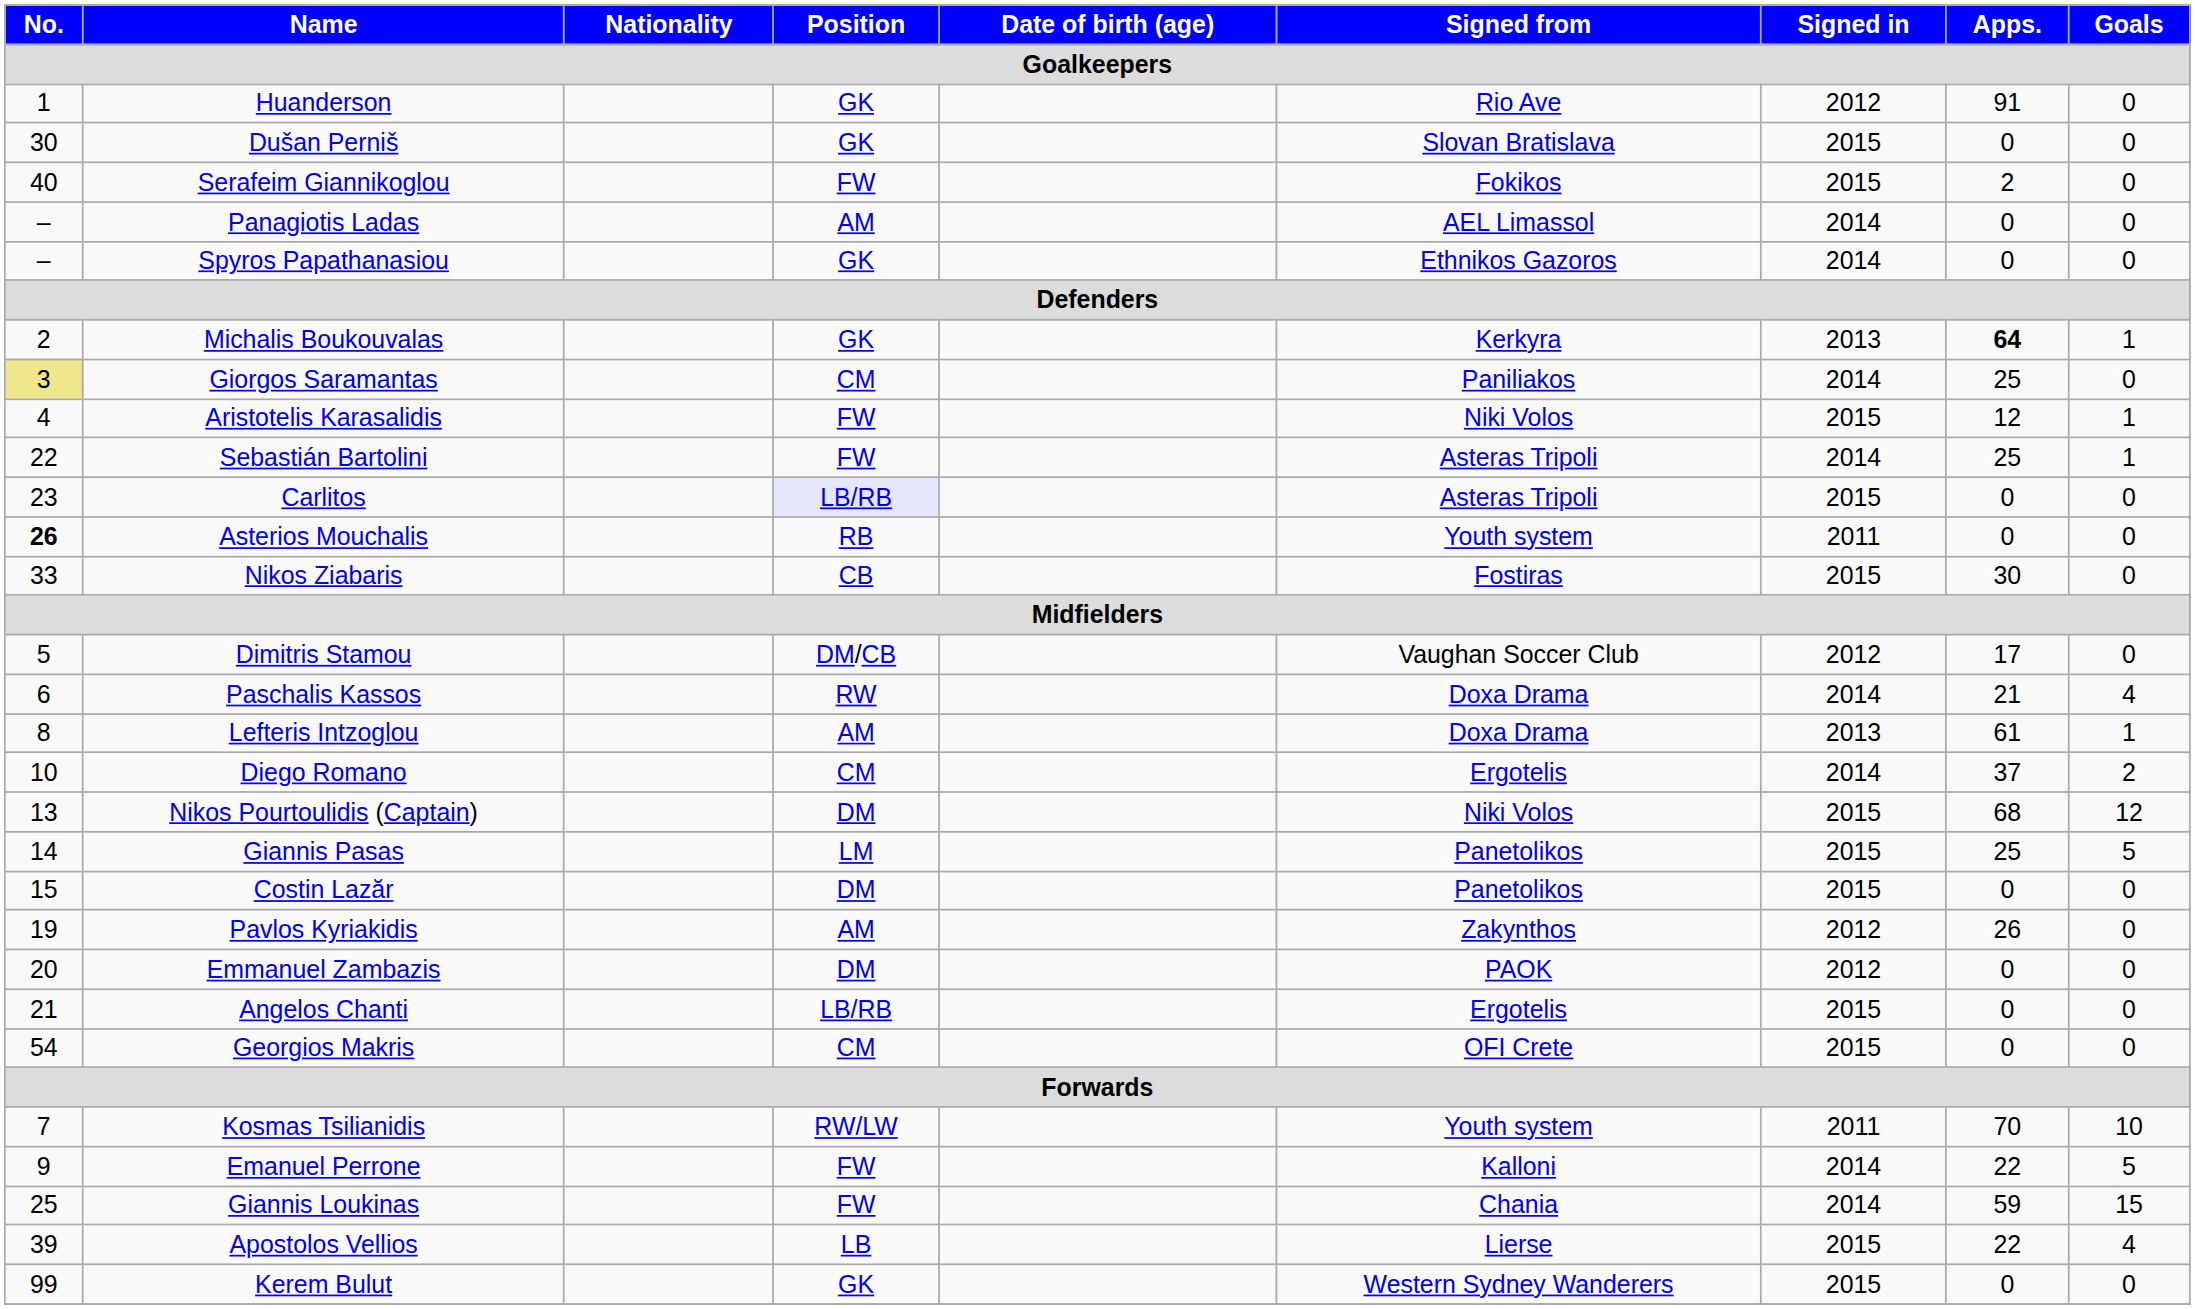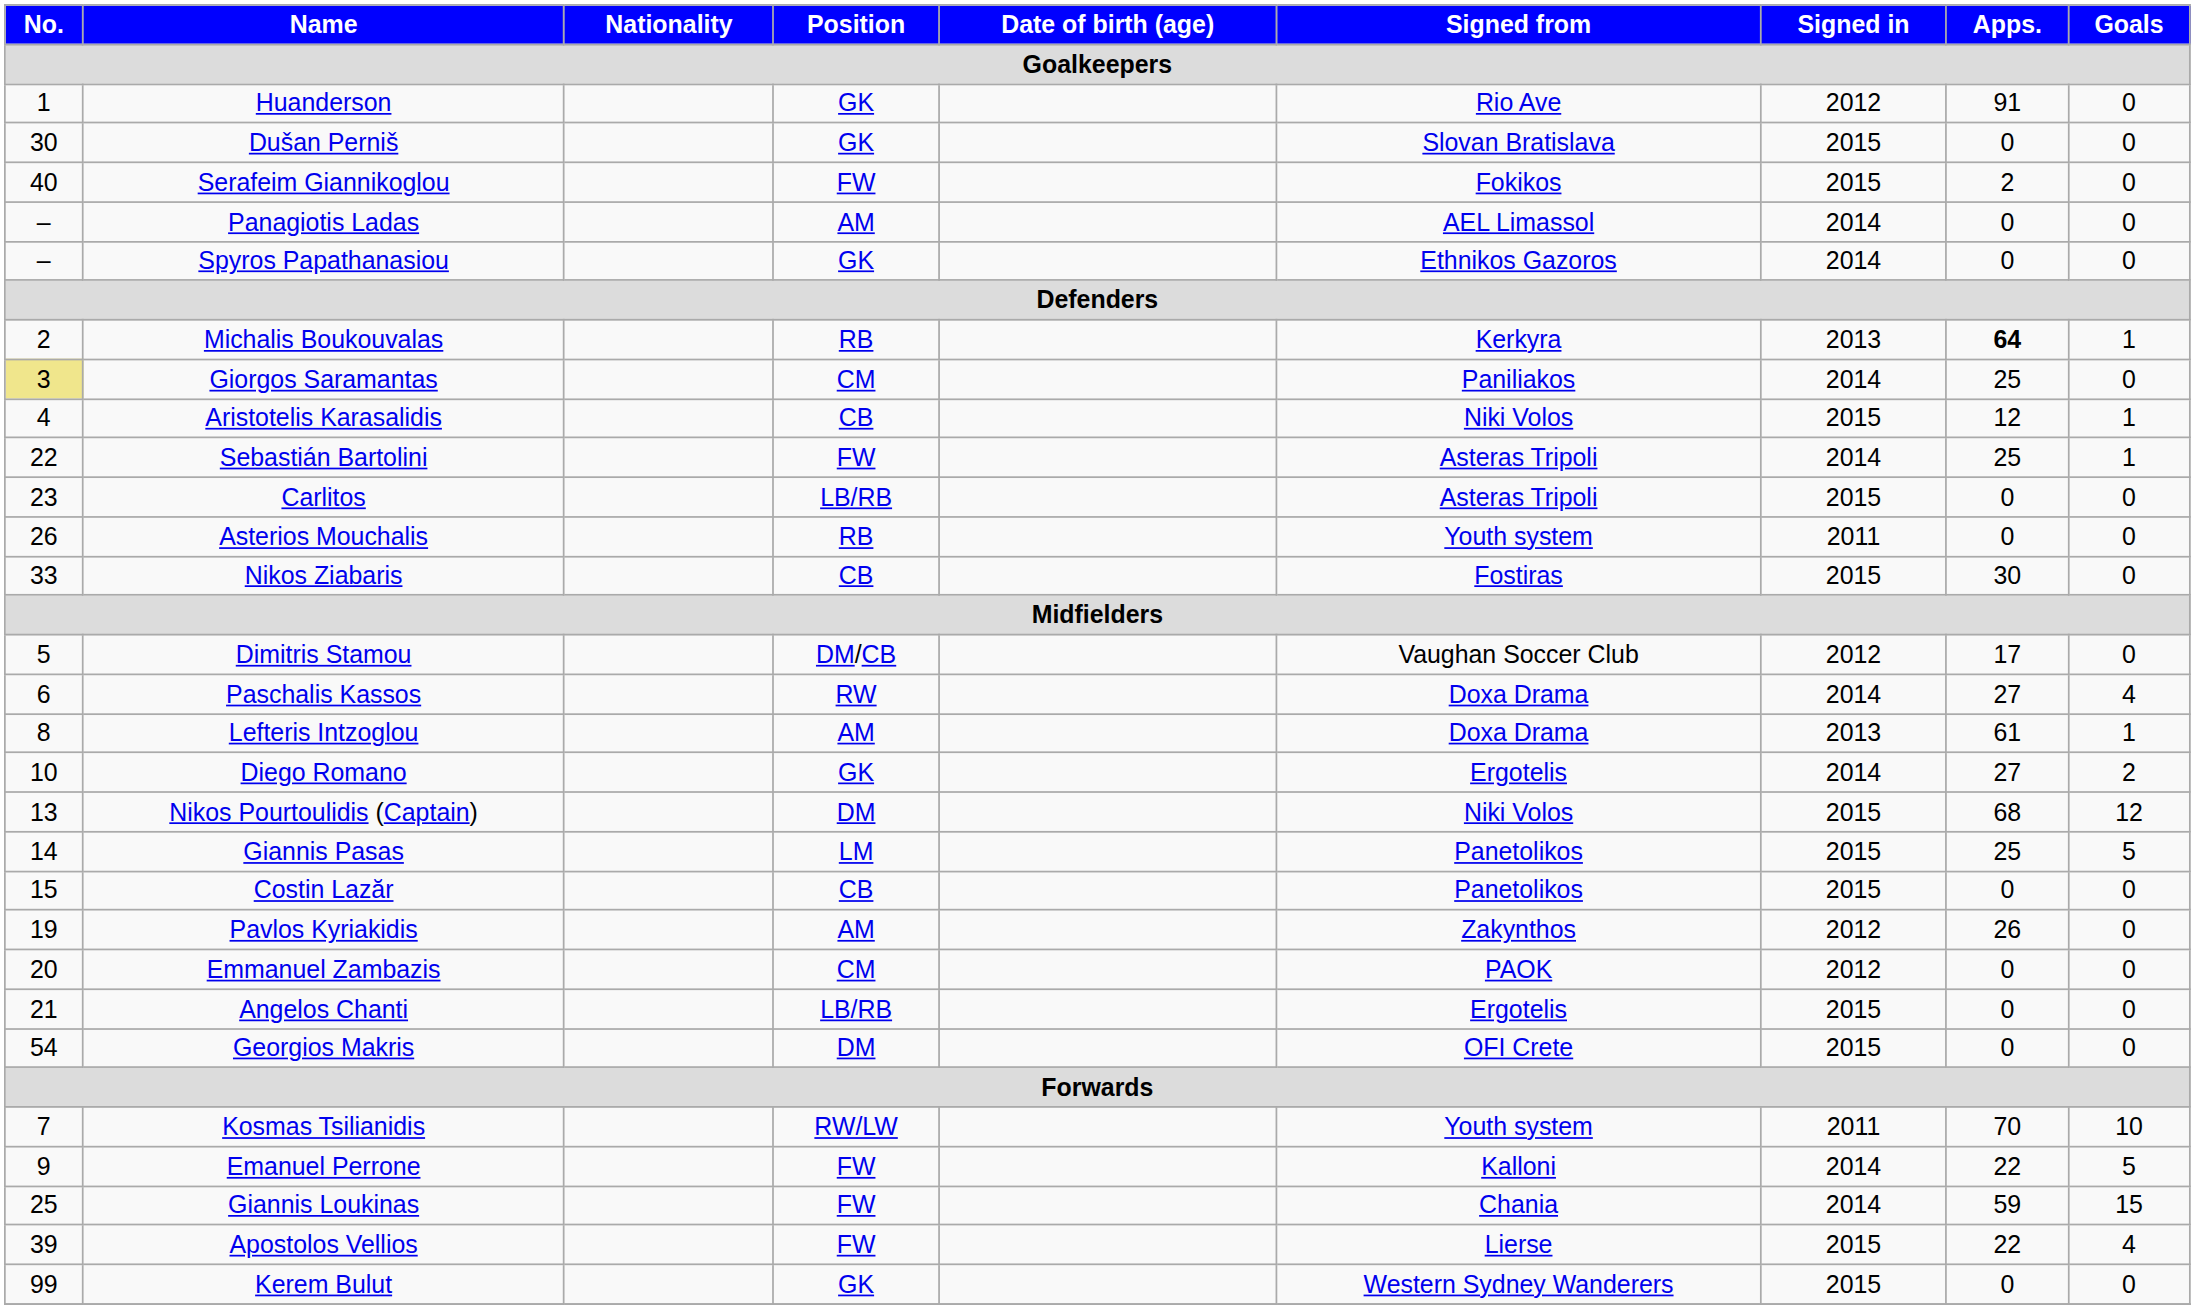Michalis Boukouvalas | Position: GK -> RB
Aristotelis Karasalidis | Position: FW -> CB
Carlitos | Position: lavender background -> no background
Asterios Mouchalis | No.: bold -> normal
Paschalis Kassos | Apps.: 21 -> 27
Diego Romano | Position: CM -> GK
Diego Romano | Apps.: 37 -> 27
Costin Lazăr | Position: DM -> CB
Emmanuel Zambazis | Position: DM -> CM
Georgios Makris | Position: CM -> DM
Apostolos Vellios | Position: LB -> FW
